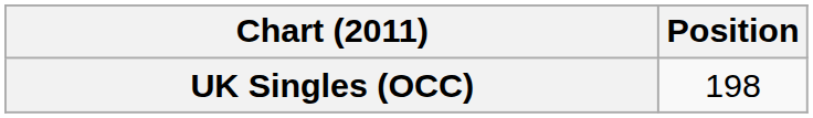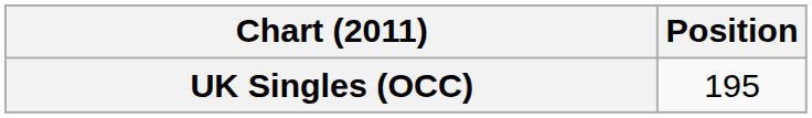UK Singles (OCC) | Position: 198 -> 195
